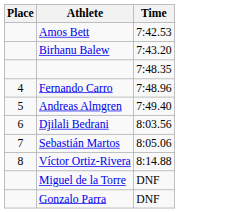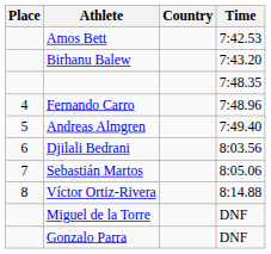+ column: Country
